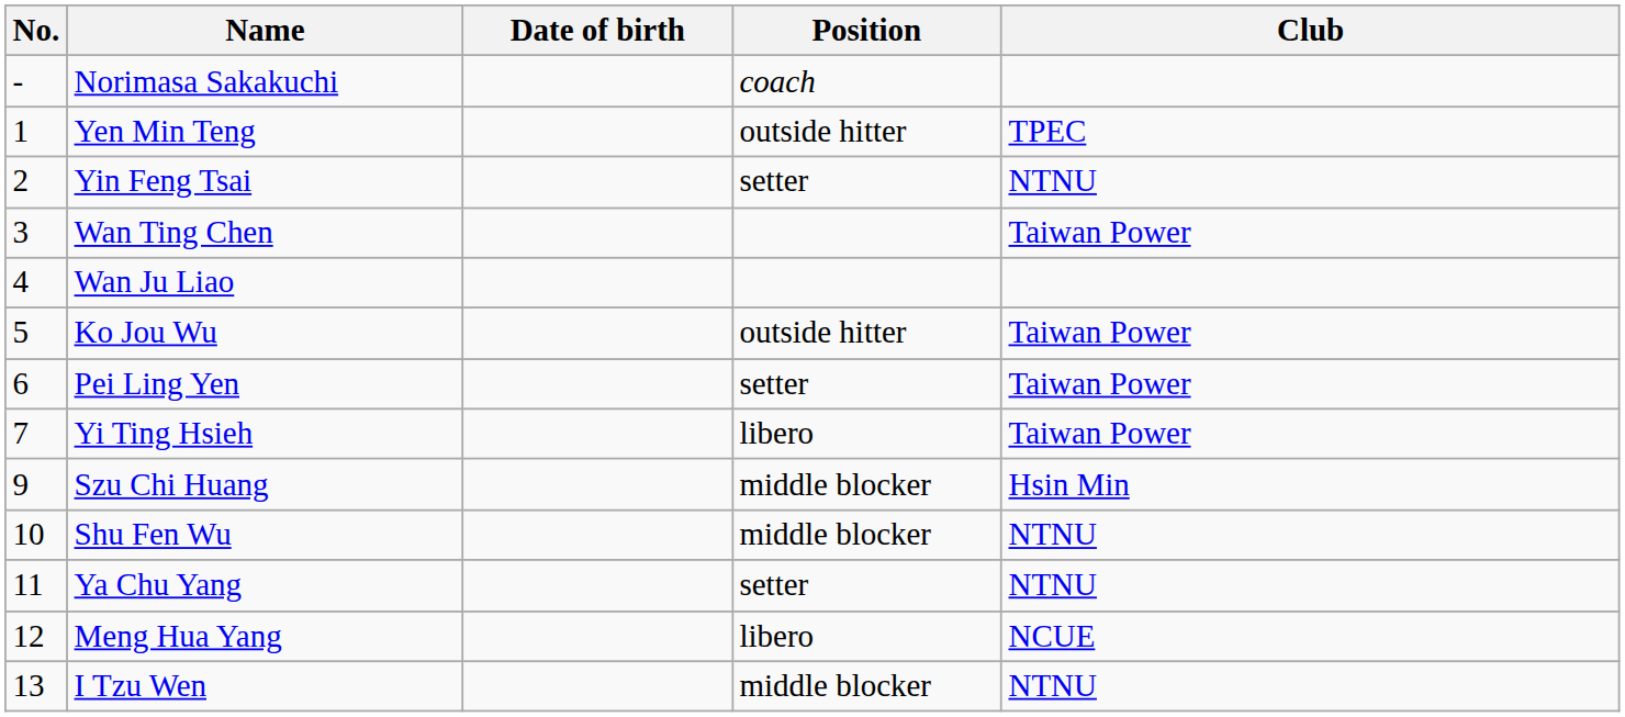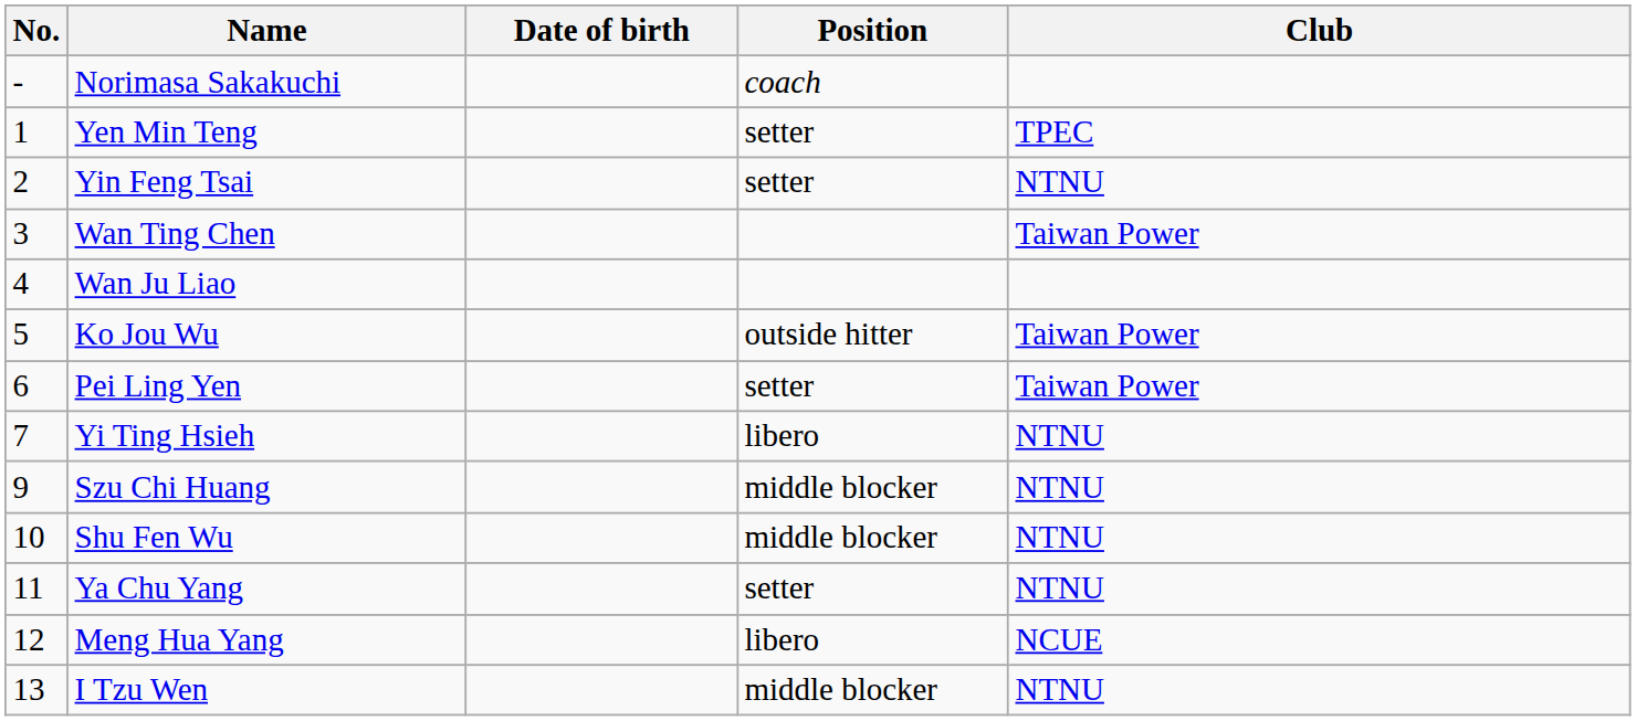Yen Min Teng | Position: outside hitter -> setter
Yi Ting Hsieh | Club: Taiwan Power -> NTNU
Szu Chi Huang | Club: Hsin Min -> NTNU
